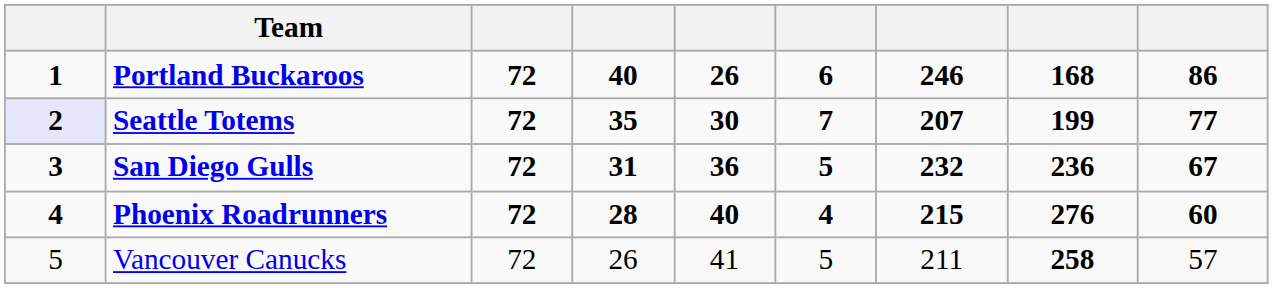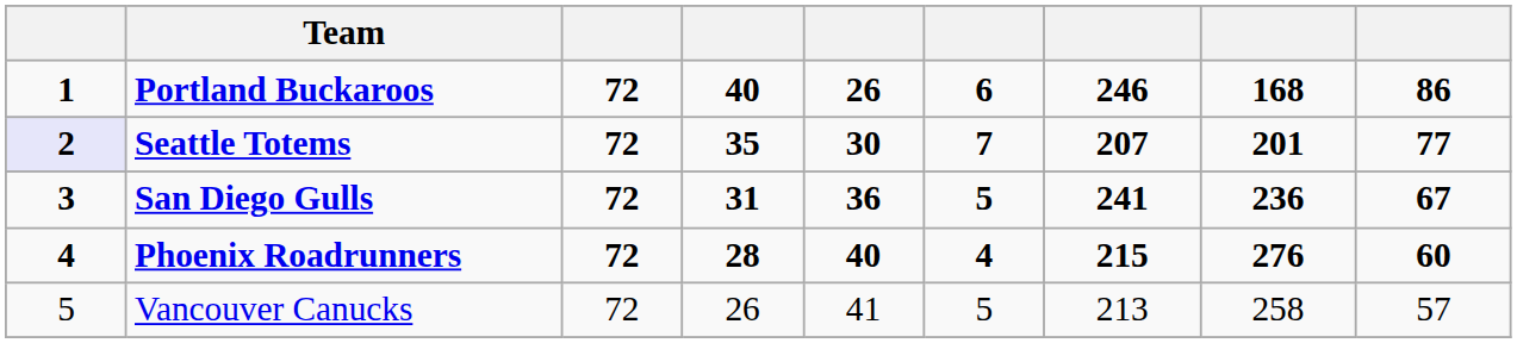Seattle Totems | column 8: 199 -> 201
San Diego Gulls | column 7: 232 -> 241
Vancouver Canucks | column 7: 211 -> 213
Vancouver Canucks | column 8: bold -> normal
